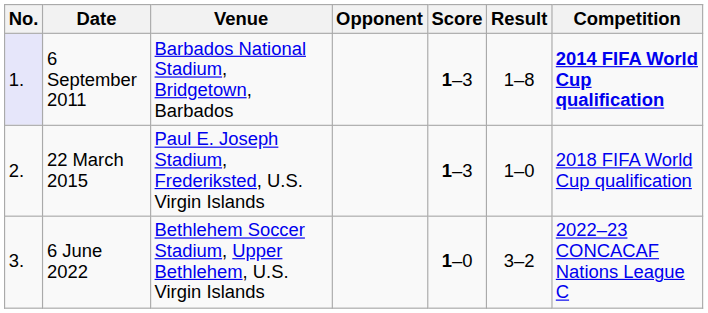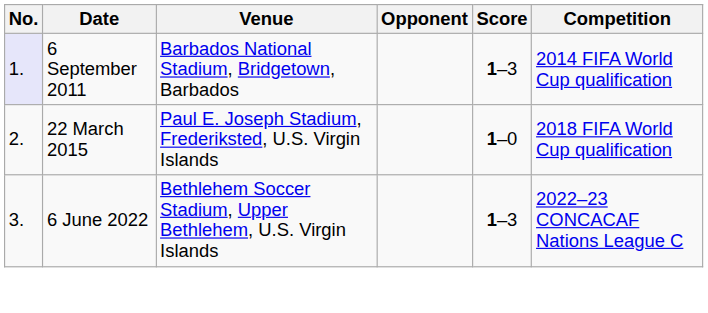- column: Result | 1–8 | 1–0 | 3–2
6 September 2011 | Competition: bold -> normal
22 March 2015 | Score: 1–3 -> 1–0
6 June 2022 | Score: 1–0 -> 1–3
